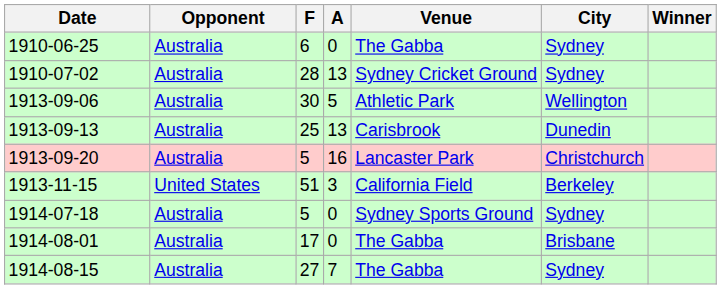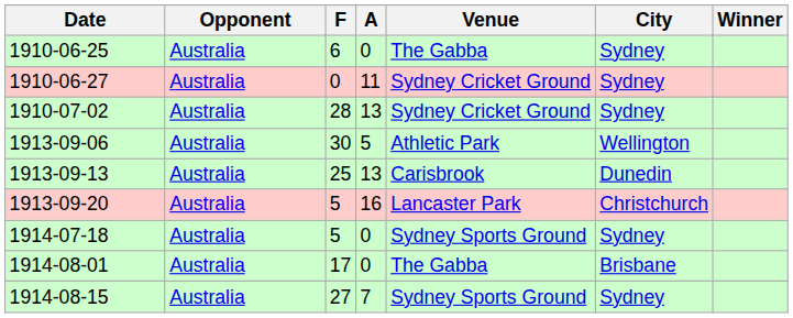+ row: 1910-06-27 | Australia | 0 | 11 | Sydney Cricket Ground | Sydney
- row: 1913-11-15 | United States | 51 | 3 | California Field | Berkeley
1914-08-15 | Venue: The Gabba -> Sydney Sports Ground
